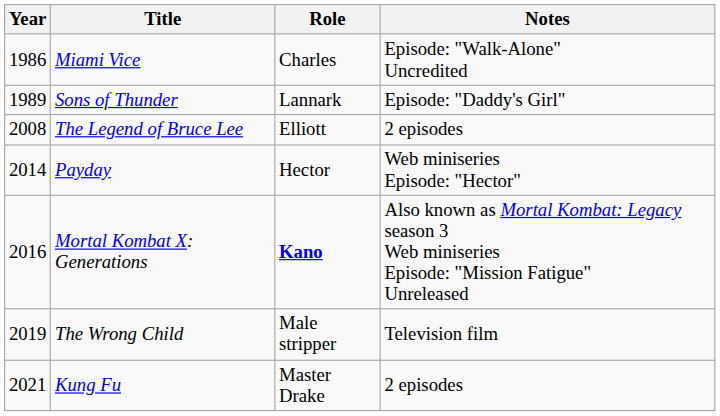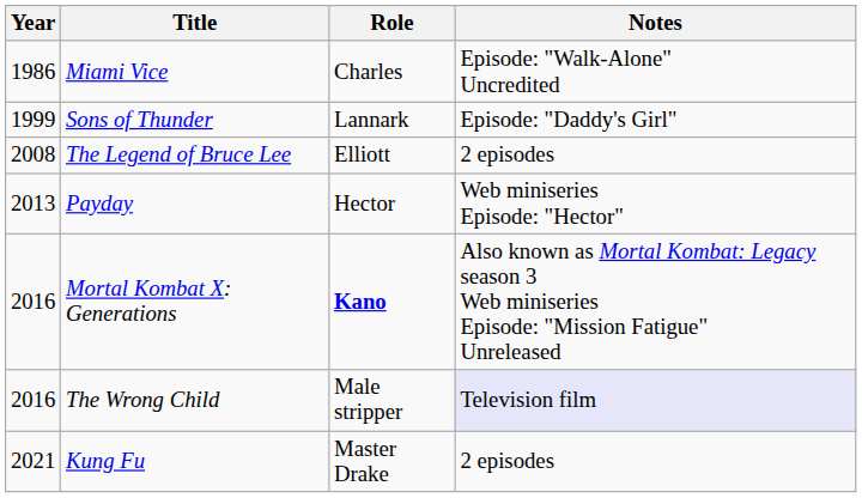Sons of Thunder | Year: 1989 -> 1999
Payday | Year: 2014 -> 2013
The Wrong Child | Year: 2019 -> 2016
The Wrong Child | Notes: no background -> lavender background
